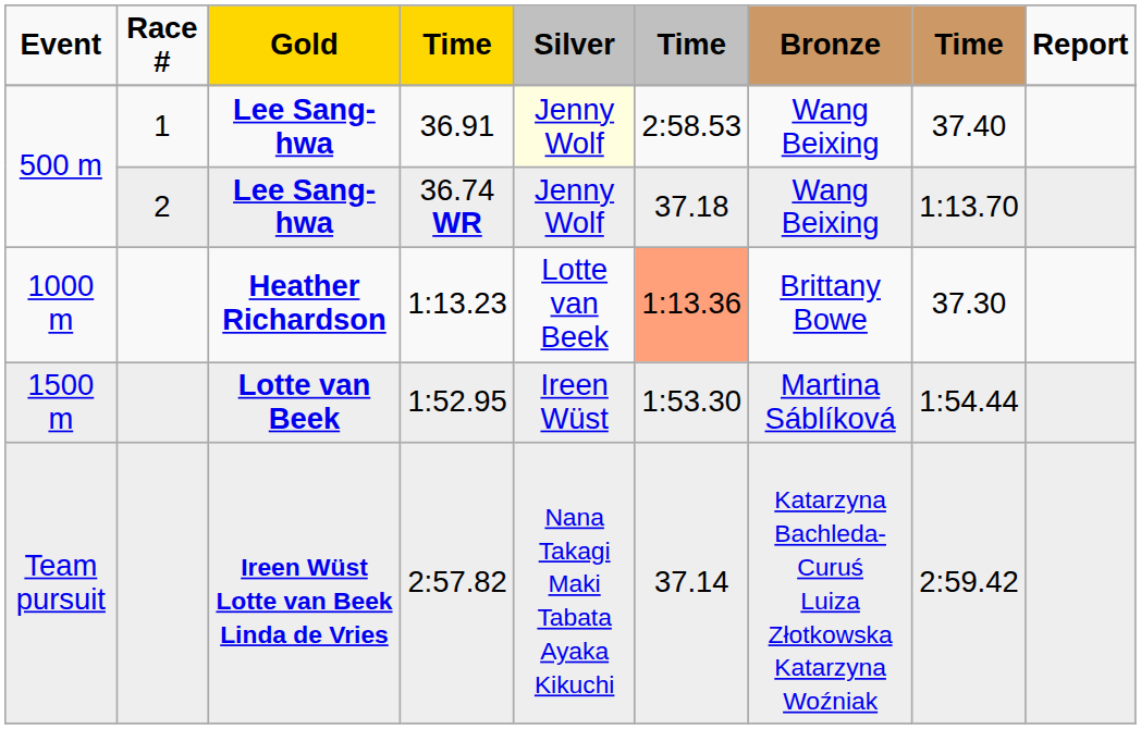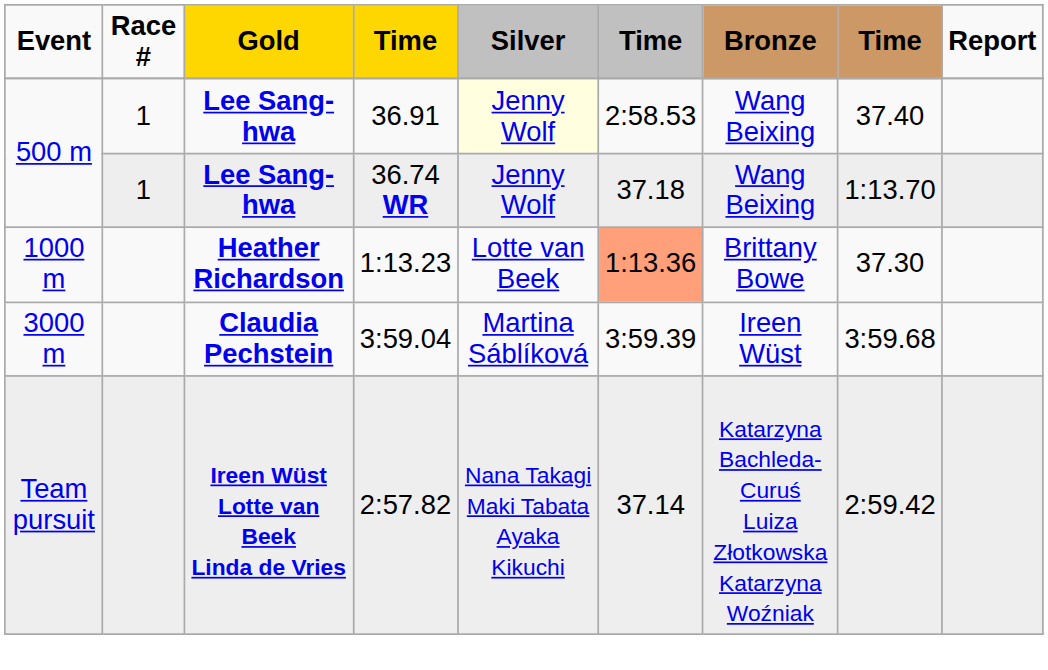36.74 WR | Race #: 2 -> 1
- row: 1500 m | Lotte van Beek | 1:52.95 | Ireen Wüst | 1:53.30 | Martina Sáblíková | 1:54.44
+ row: 3000 m | Claudia Pechstein | 3:59.04 | Martina Sáblíková | 3:59.39 | Ireen Wüst | 3:59.68
